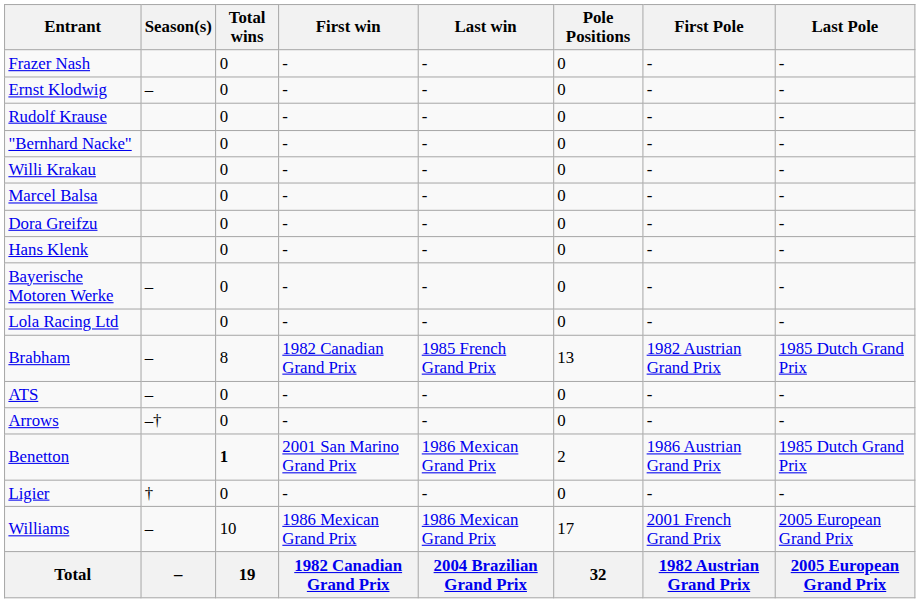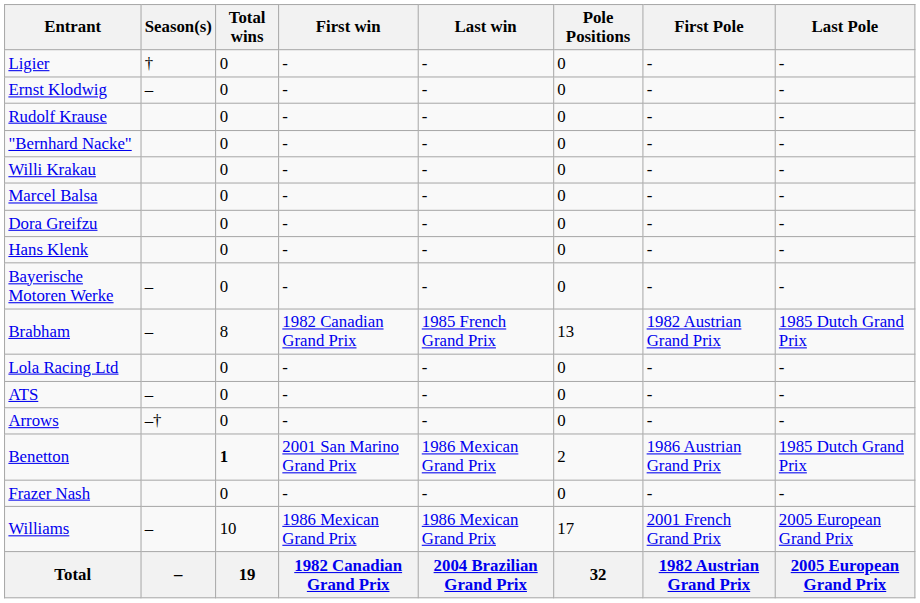rows swapped: Frazer Nash <-> Ligier
rows swapped: Lola Racing Ltd <-> Brabham
